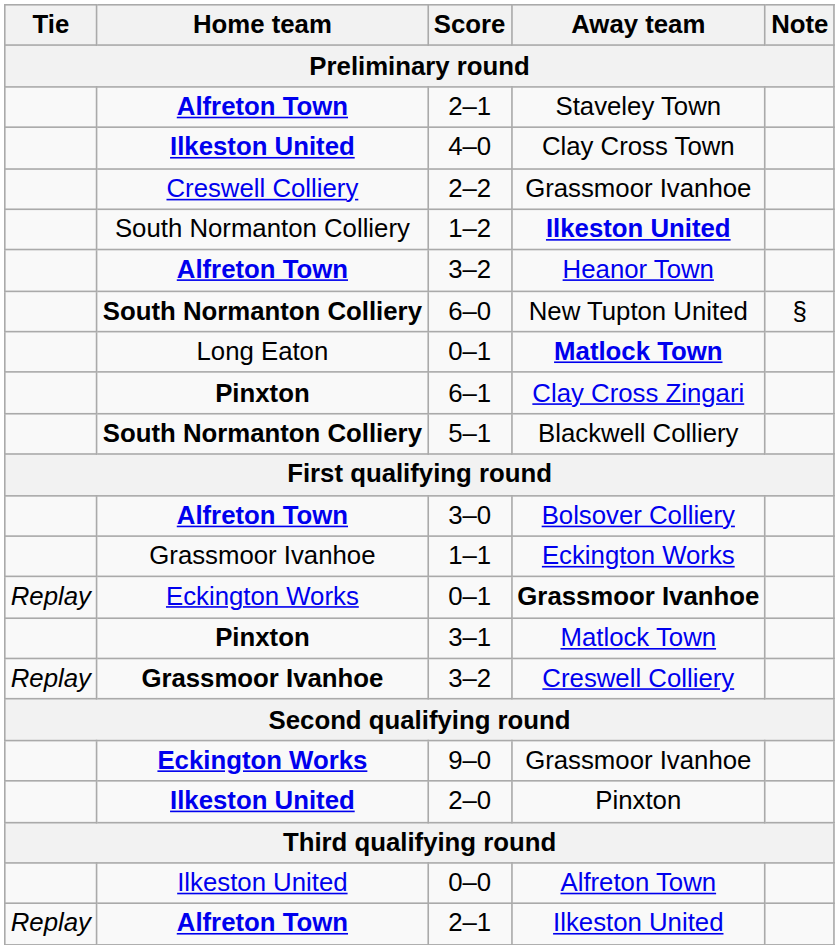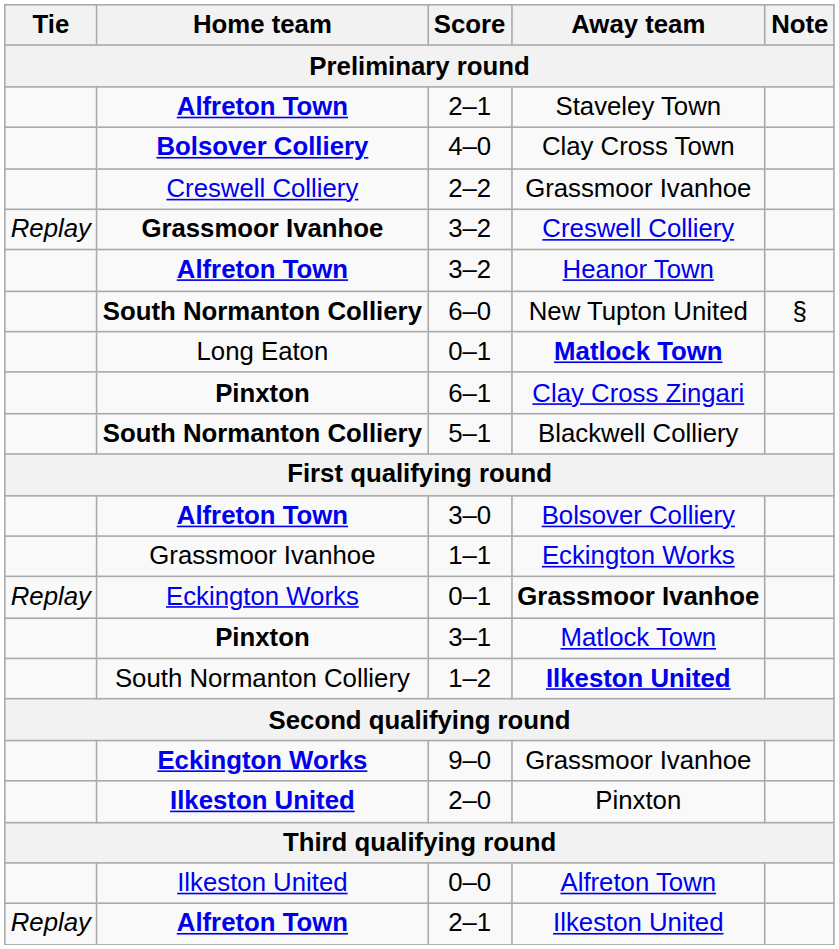4–0 | Home team: Ilkeston United -> Bolsover Colliery
rows swapped: 3–2 / Creswell Colliery <-> 1–2
